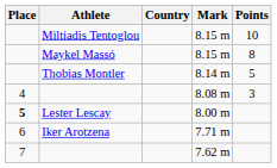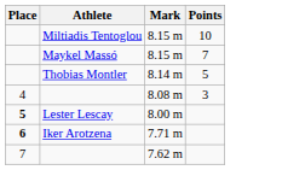- column: Country
Maykel Massó | Points: 8 -> 7
Iker Arotzena | Place: normal -> bold
